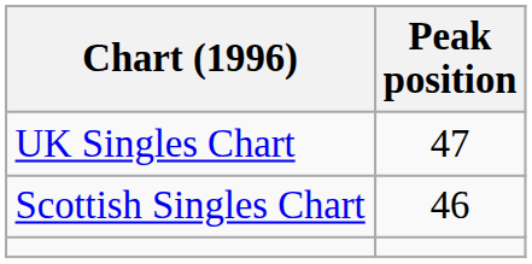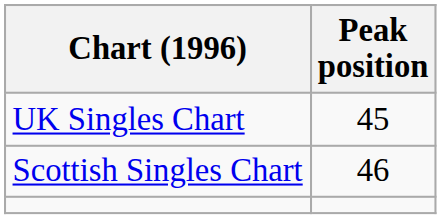UK Singles Chart | Peak position: 47 -> 45
